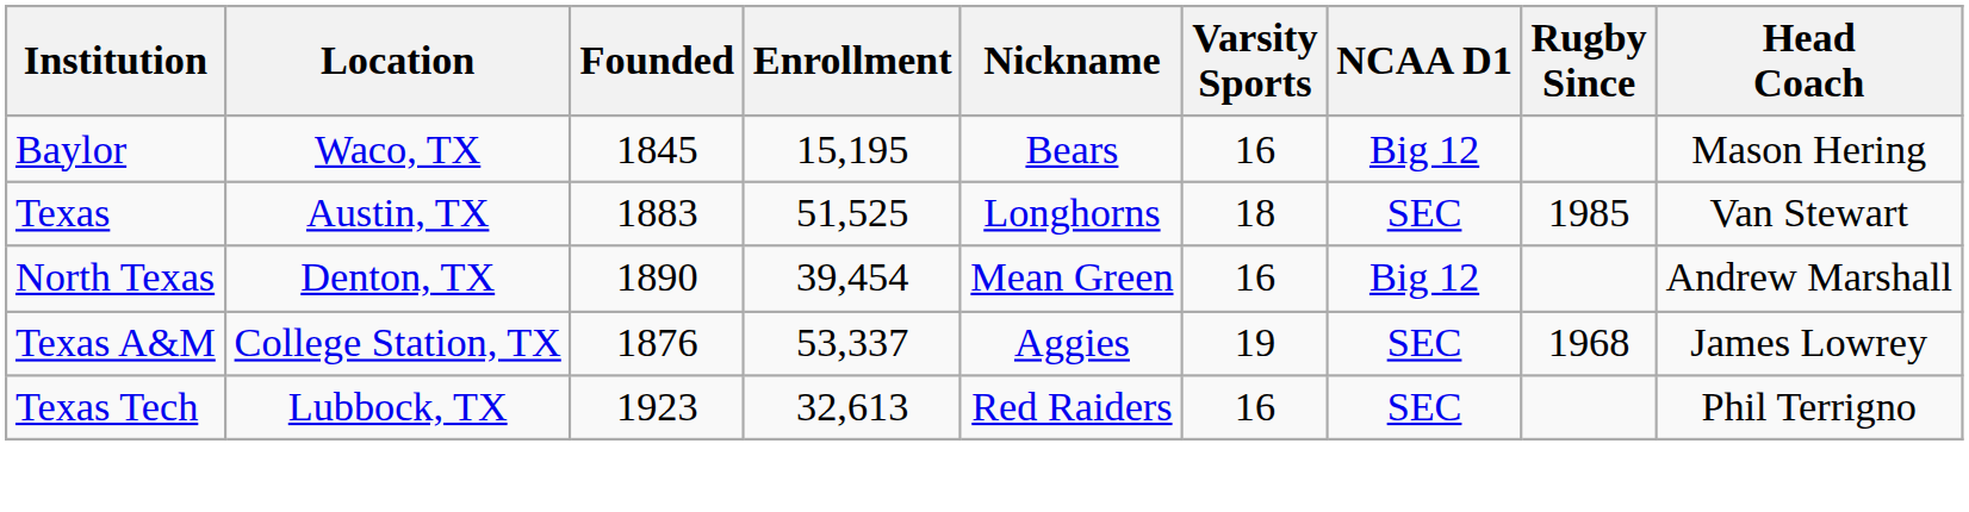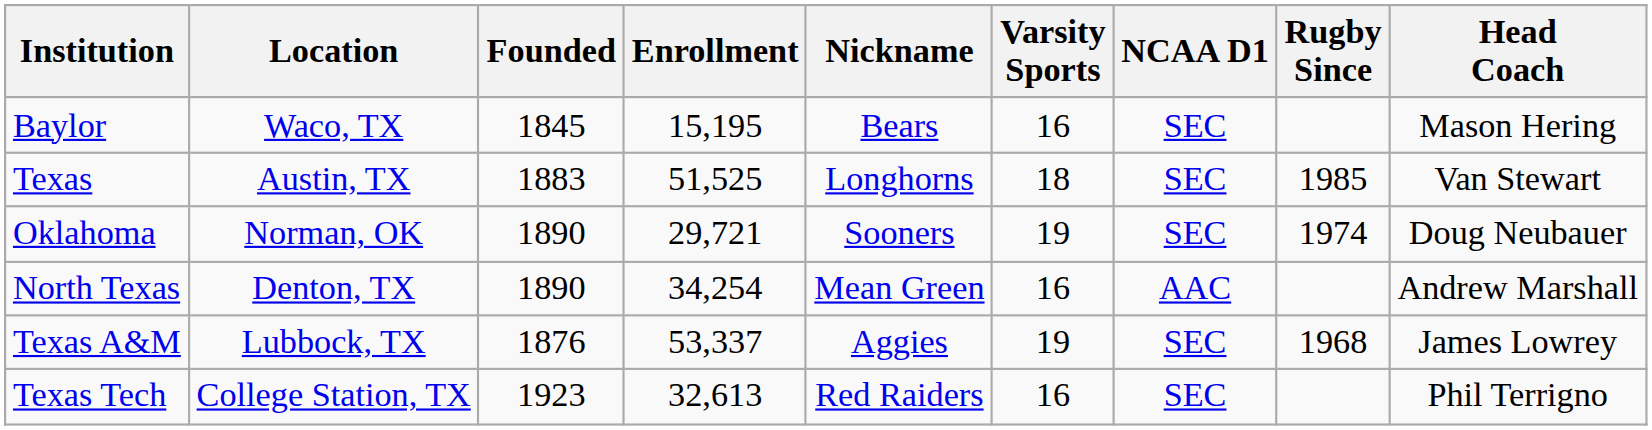Baylor | NCAA D1: Big 12 -> SEC
+ row: Oklahoma | Norman, OK | 1890 | 29,721 | Sooners | 19 | SEC | 1974 | Doug Neubauer
North Texas | Enrollment: 39,454 -> 34,254
North Texas | NCAA D1: Big 12 -> AAC
Texas A&M | Location: College Station, TX -> Lubbock, TX
Texas Tech | Location: Lubbock, TX -> College Station, TX
